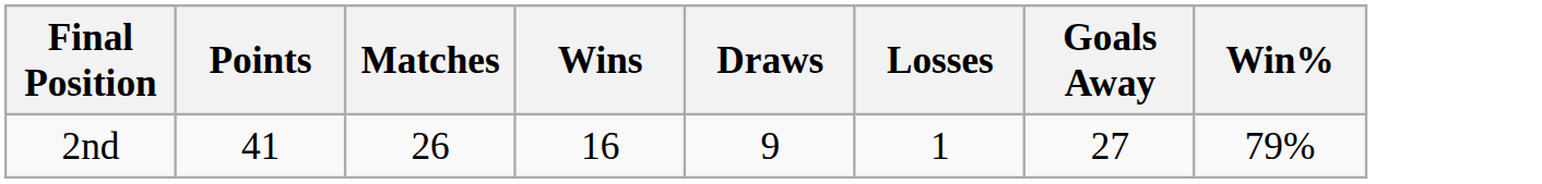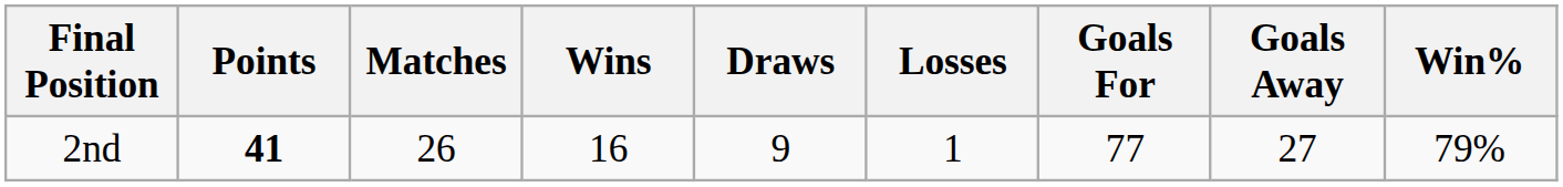+ column: Goals For | 77
2nd | Points: normal -> bold
